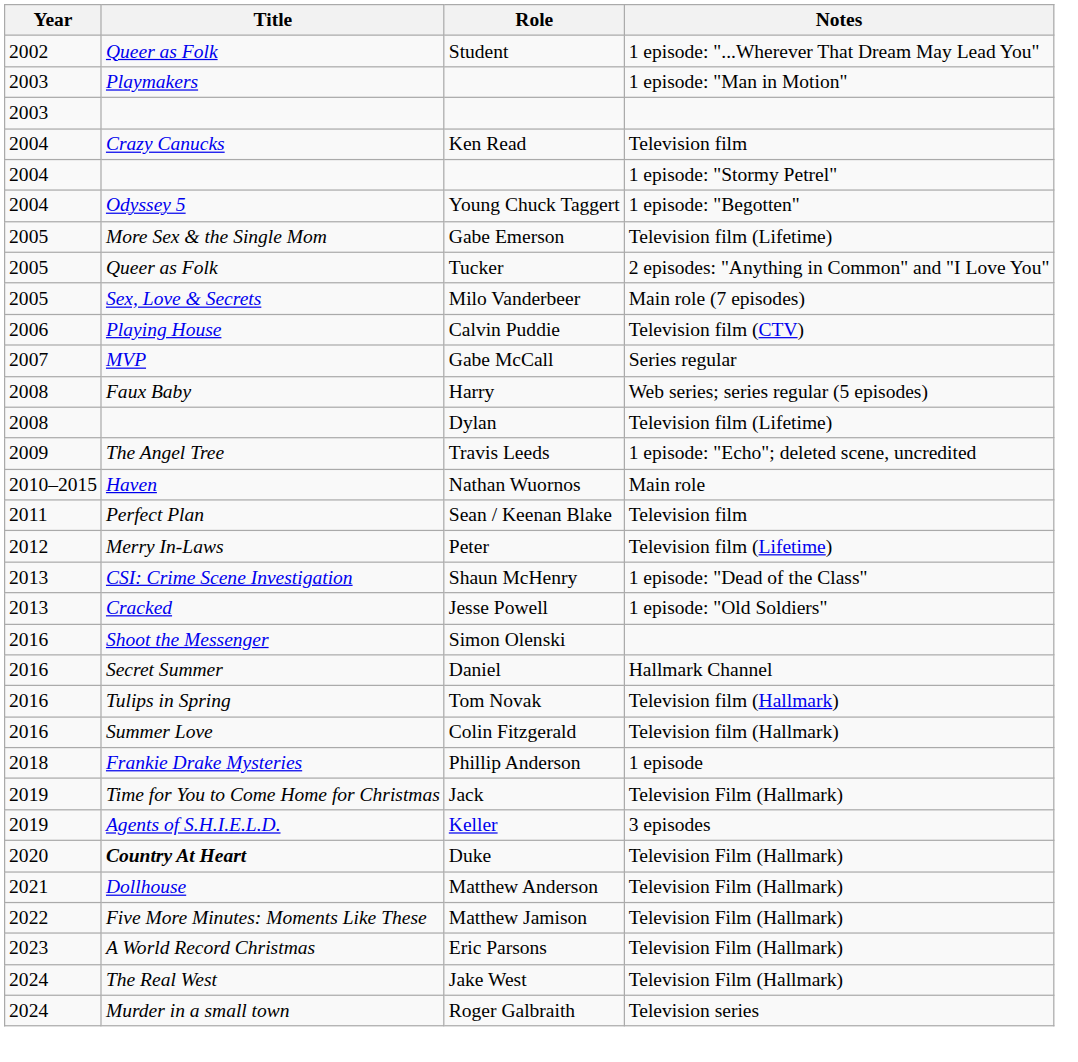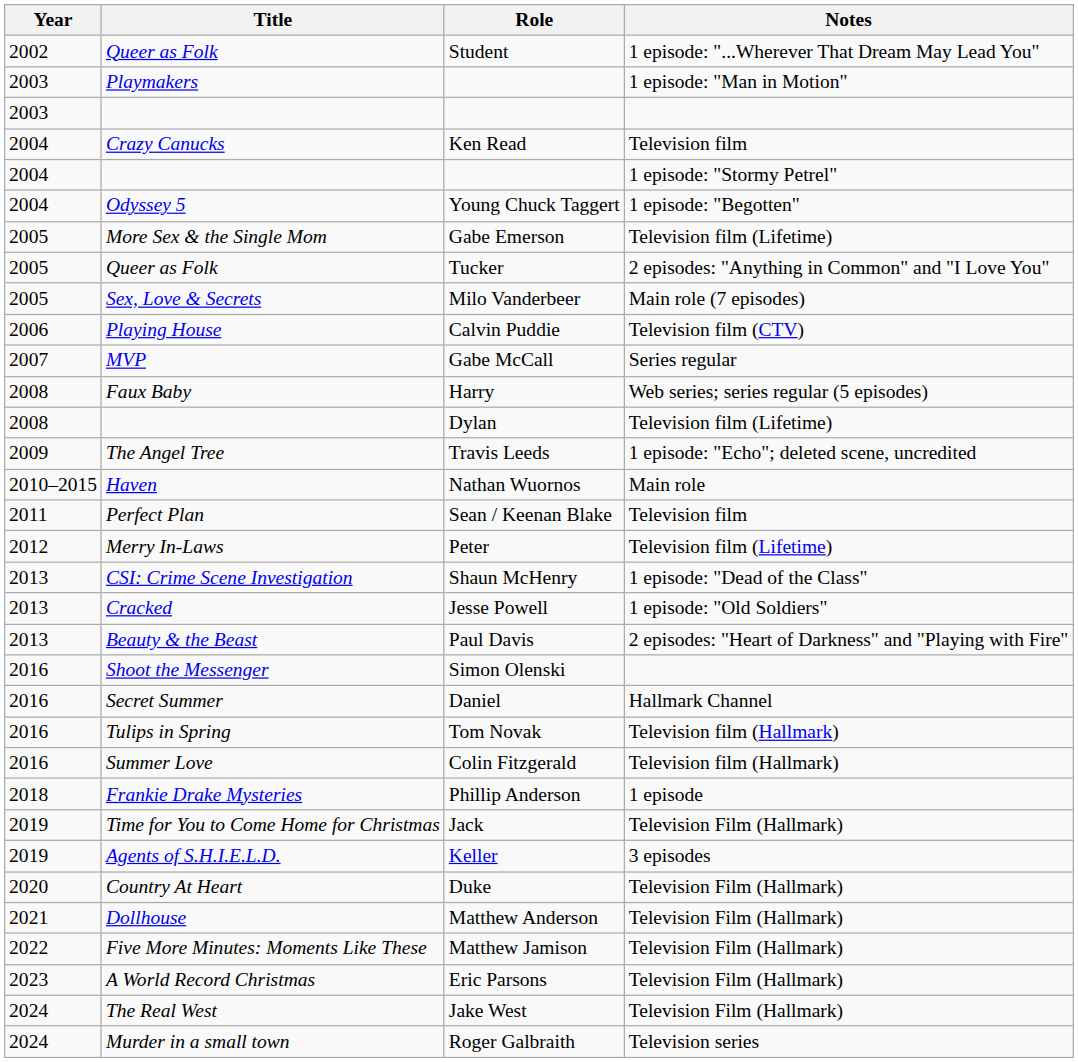+ row: 2013 | Beauty & the Beast | Paul Davis | 2 episodes: "Heart of Darkness" and "Playing with Fire"
Duke | Title: bold -> normal
